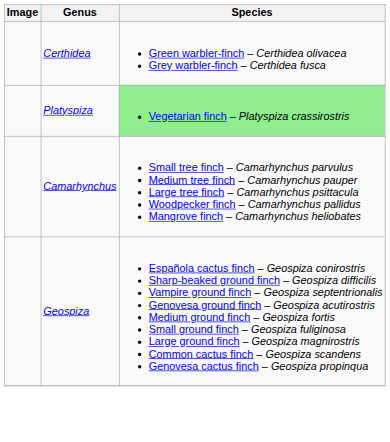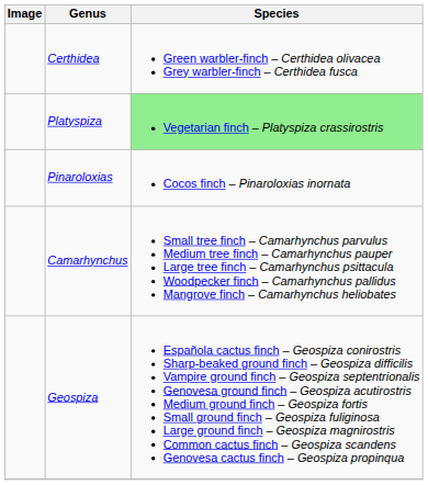+ row: Pinaroloxias | Cocos finch – Pinaroloxias inornata
